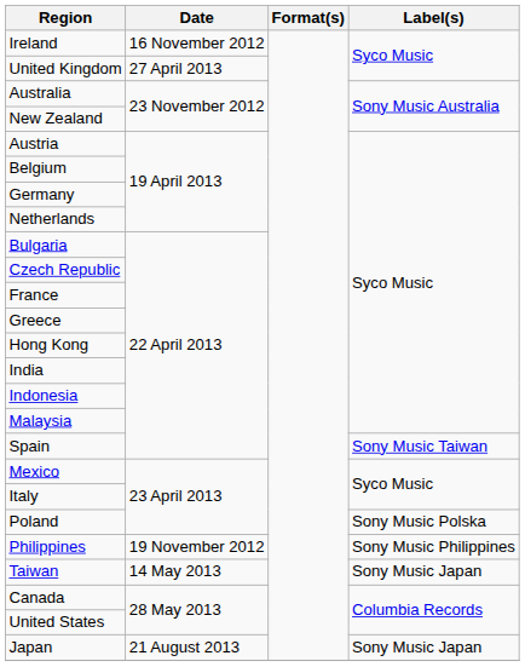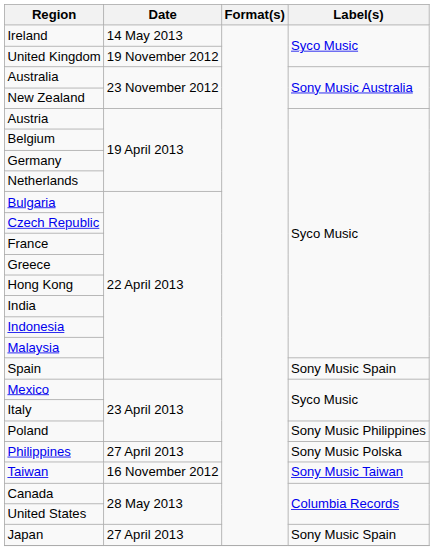Ireland | Date: 16 November 2012 -> 14 May 2013
United Kingdom | Date: 27 April 2013 -> 19 November 2012
Spain | Label(s): Sony Music Taiwan -> Sony Music Spain
Poland | Label(s): Sony Music Polska -> Sony Music Philippines
Philippines | Date: 19 November 2012 -> 27 April 2013
Philippines | Label(s): Sony Music Philippines -> Sony Music Polska
Taiwan | Date: 14 May 2013 -> 16 November 2012
Taiwan | Label(s): Sony Music Japan -> Sony Music Taiwan
Japan | Date: 21 August 2013 -> 27 April 2013
Japan | Label(s): Sony Music Japan -> Sony Music Spain
